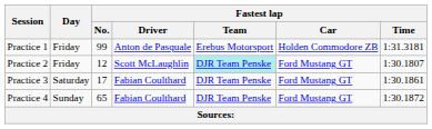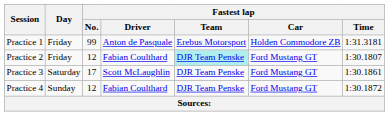Practice 2 | Fastest lap / Driver: Scott McLaughlin -> Fabian Coulthard
Practice 3 | Fastest lap / Driver: Fabian Coulthard -> Scott McLaughlin
Practice 4 | Fastest lap / No.: 65 -> 12
